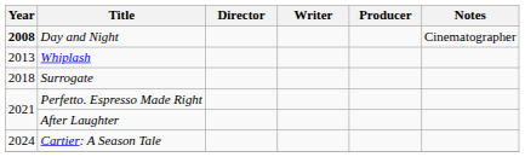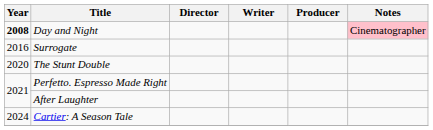Day and Night | Notes: no background -> pink background
- row: 2013 | Whiplash
Surrogate | Year: 2018 -> 2016
+ row: 2020 | The Stunt Double
